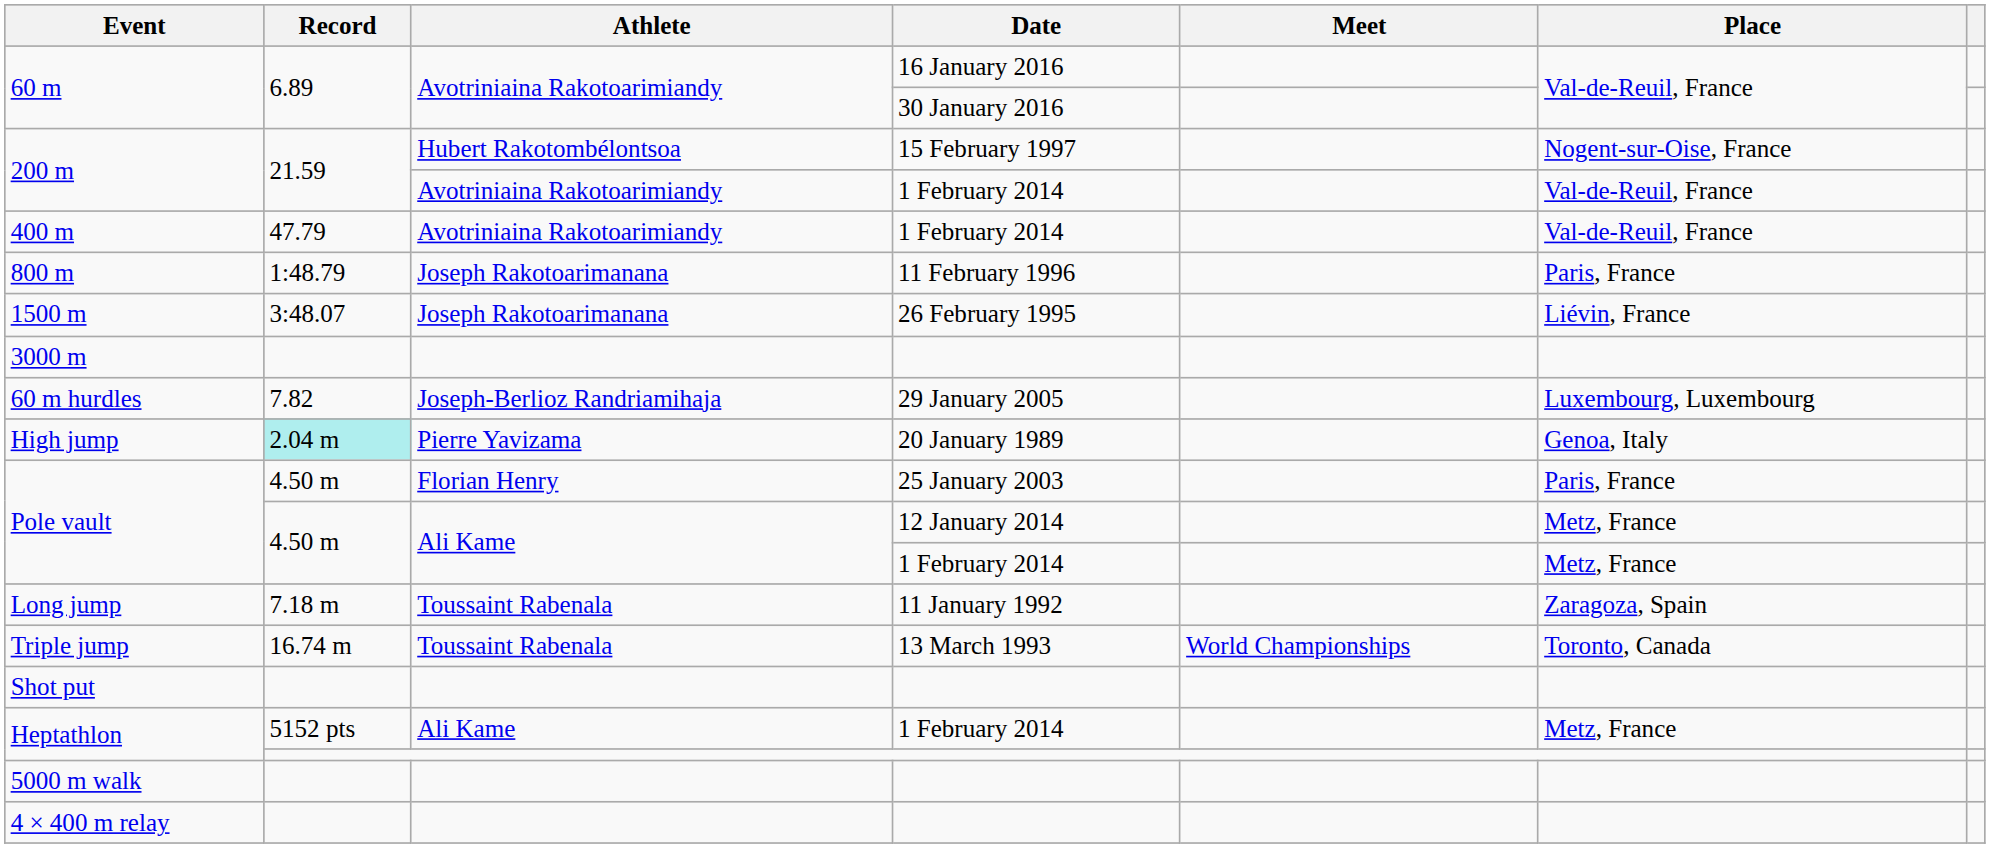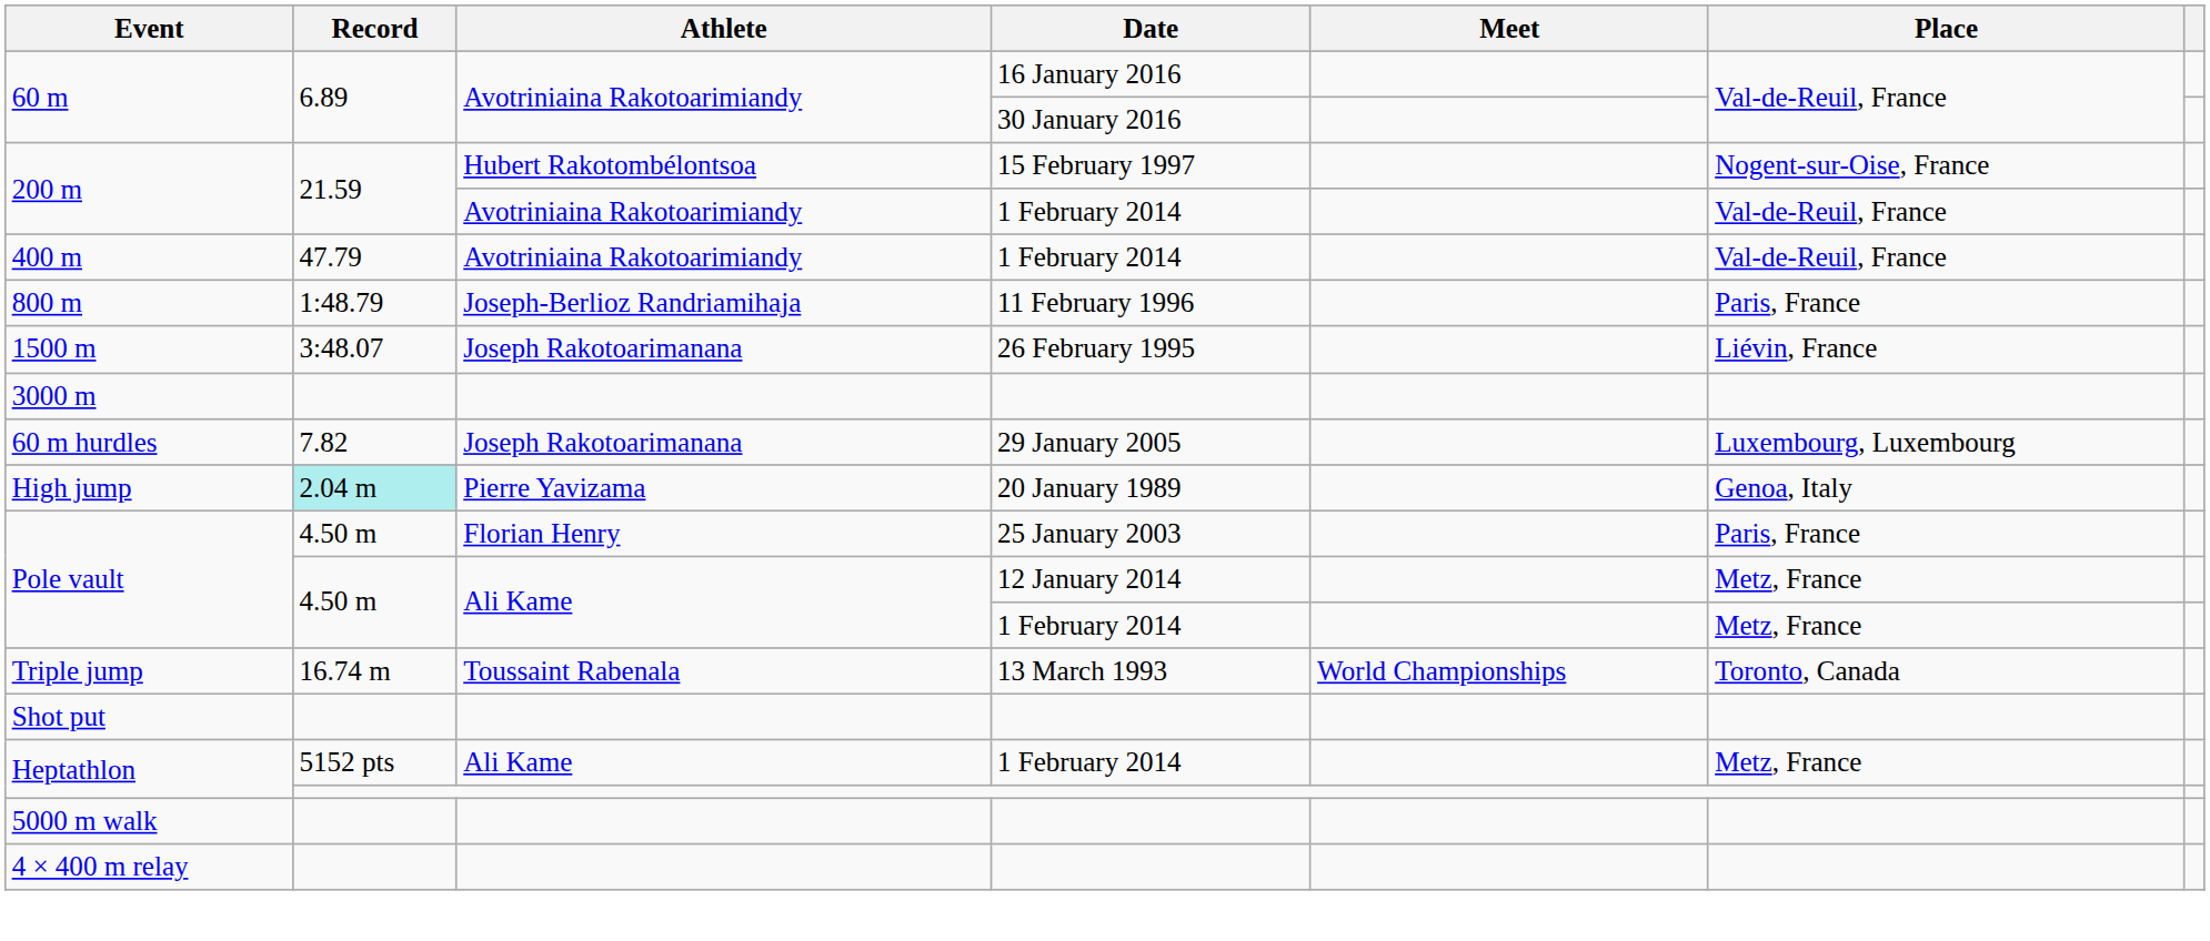800 m | Athlete: Joseph Rakotoarimanana -> Joseph-Berlioz Randriamihaja
60 m hurdles | Athlete: Joseph-Berlioz Randriamihaja -> Joseph Rakotoarimanana
- row: Long jump | 7.18 m | Toussaint Rabenala | 11 January 1992 | Zaragoza, Spain
